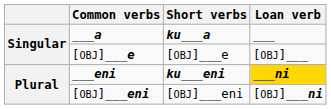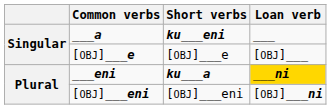___a | Short verbs: ku___a -> ku___eni
___eni | Short verbs: ku___eni -> ku___a
